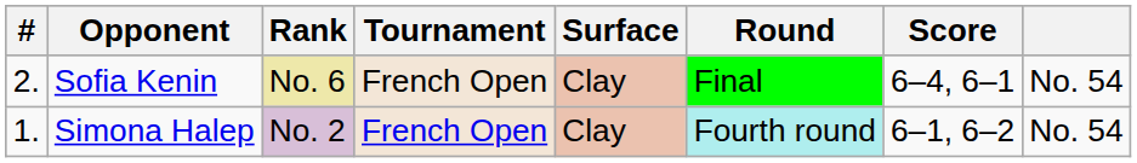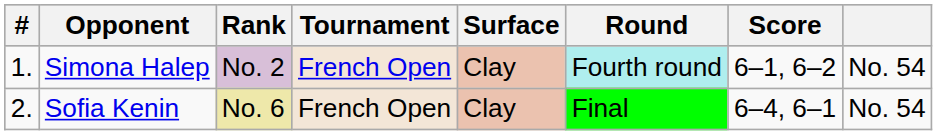rows swapped: Simona Halep <-> Sofia Kenin
